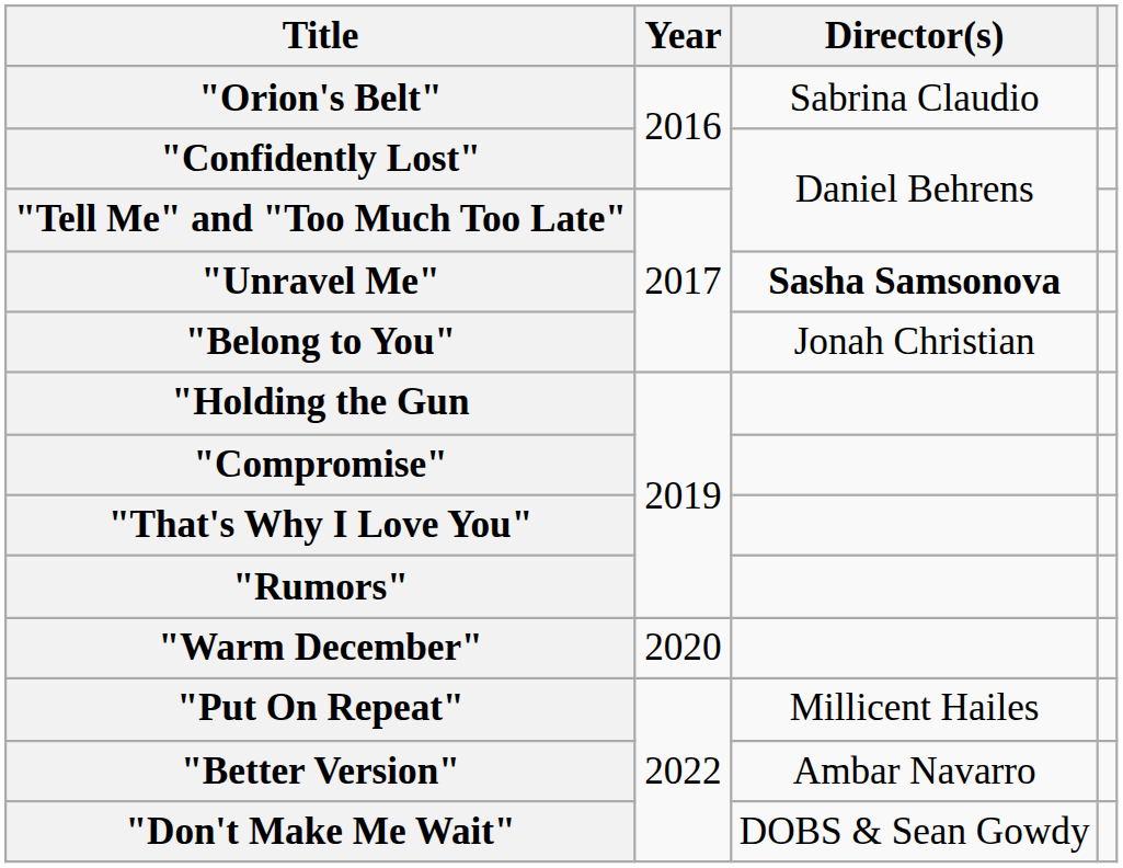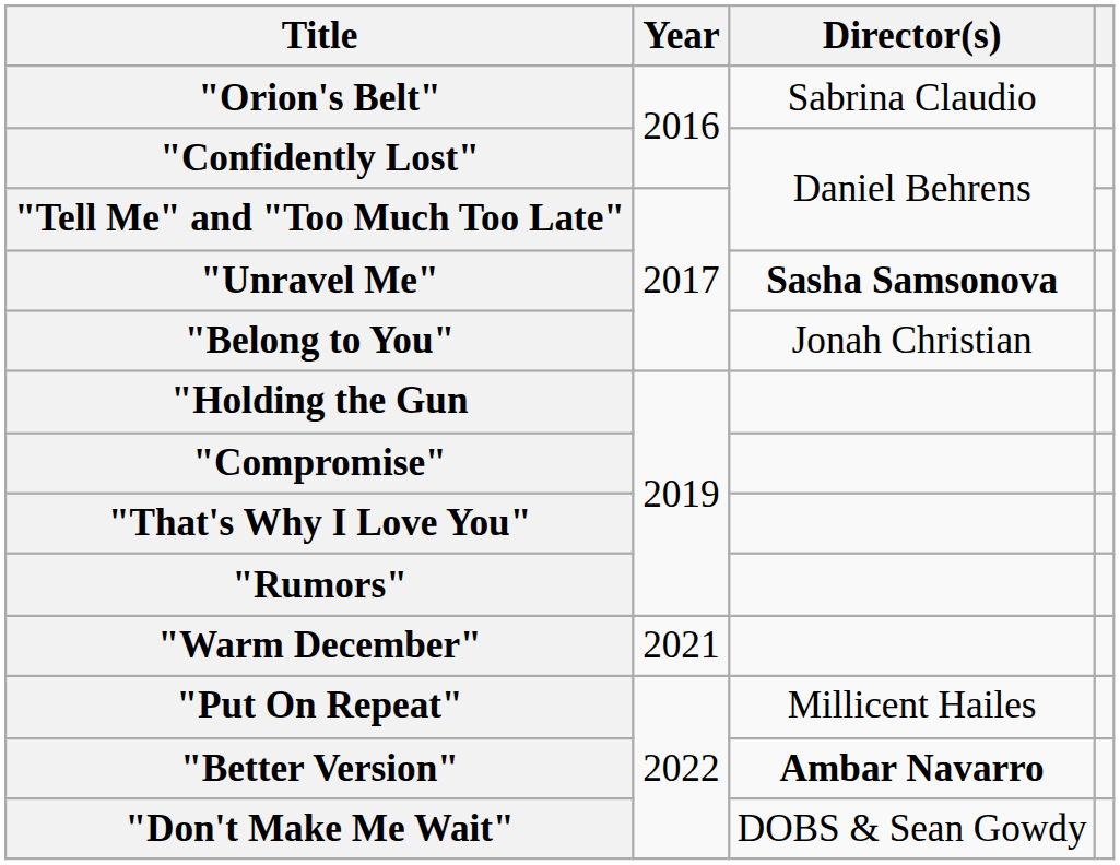"Warm December" | Year: 2020 -> 2021
"Better Version" | Director(s): normal -> bold
